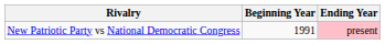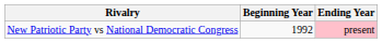New Patriotic Party vs National Democratic Congress | Beginning Year: 1991 -> 1992
